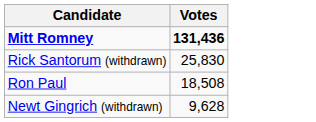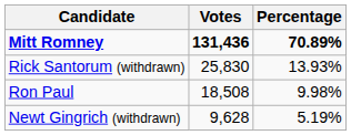+ column: Percentage | 70.89% | 13.93% | 9.98% | 5.19%
